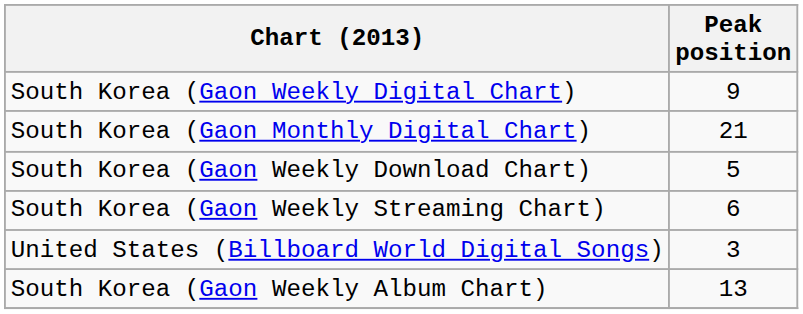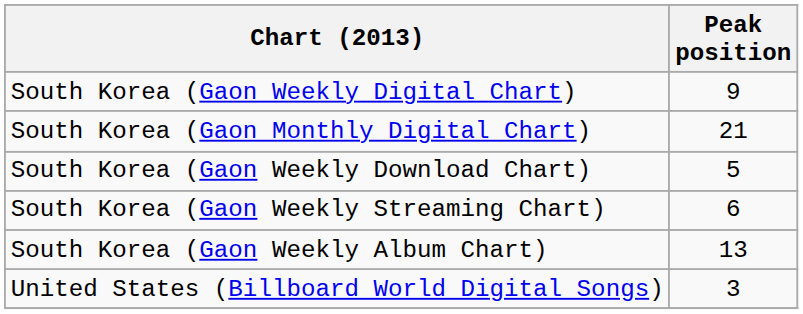rows swapped: South Korea (Gaon Weekly Album Chart) <-> United States (Billboard World Digital Songs)
